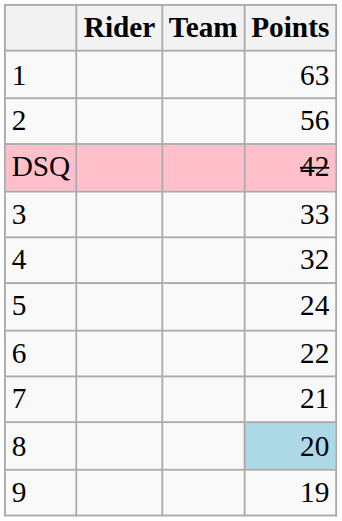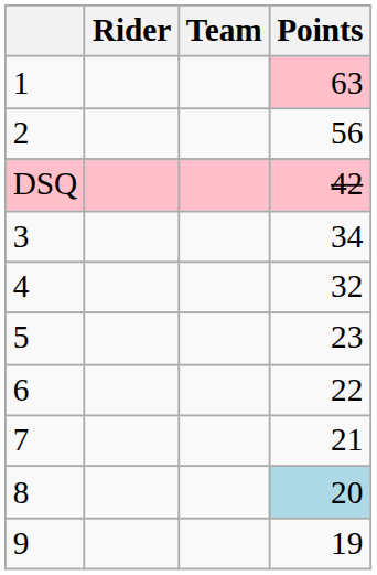1 | Points: no background -> pink background
3 | Points: 33 -> 34
5 | Points: 24 -> 23
